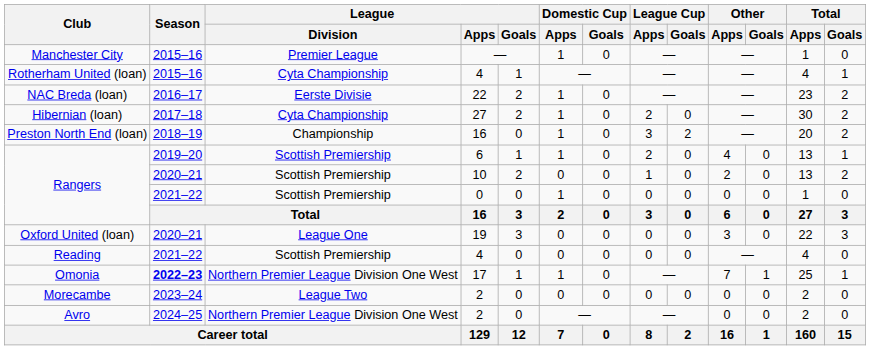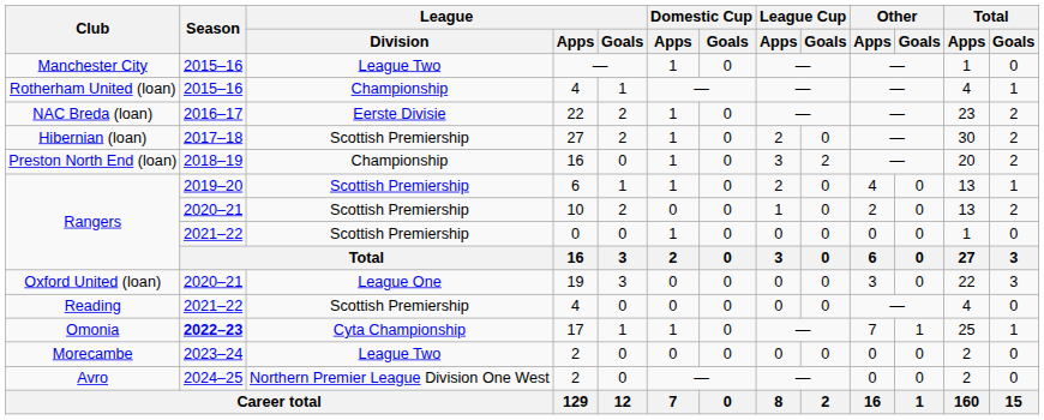Manchester City | League / Division: Premier League -> League Two
Rotherham United (loan) | League / Division: Cyta Championship -> Championship
Hibernian (loan) | League / Division: Cyta Championship -> Scottish Premiership
Omonia | League / Division: Northern Premier League Division One West -> Cyta Championship
